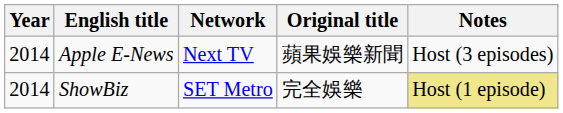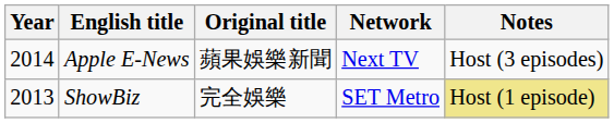columns swapped: Original title <-> Network
ShowBiz | Year: 2014 -> 2013
